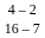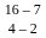rows swapped: 4 – 2 <-> 16 – 7
